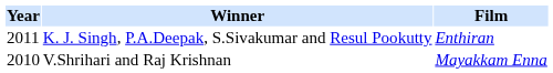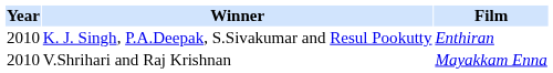K. J. Singh, P.A.Deepak, S.Sivakumar and Resul Pookutty | Year: 2011 -> 2010
